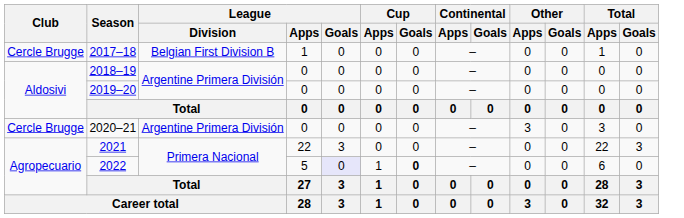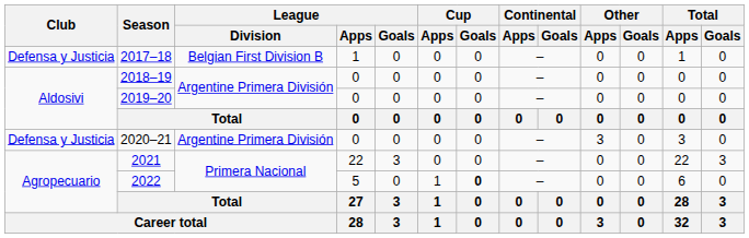2017–18 | Club: Cercle Brugge -> Defensa y Justicia
2020–21 | Club: Cercle Brugge -> Defensa y Justicia
2022 | League / Goals: lavender background -> no background
